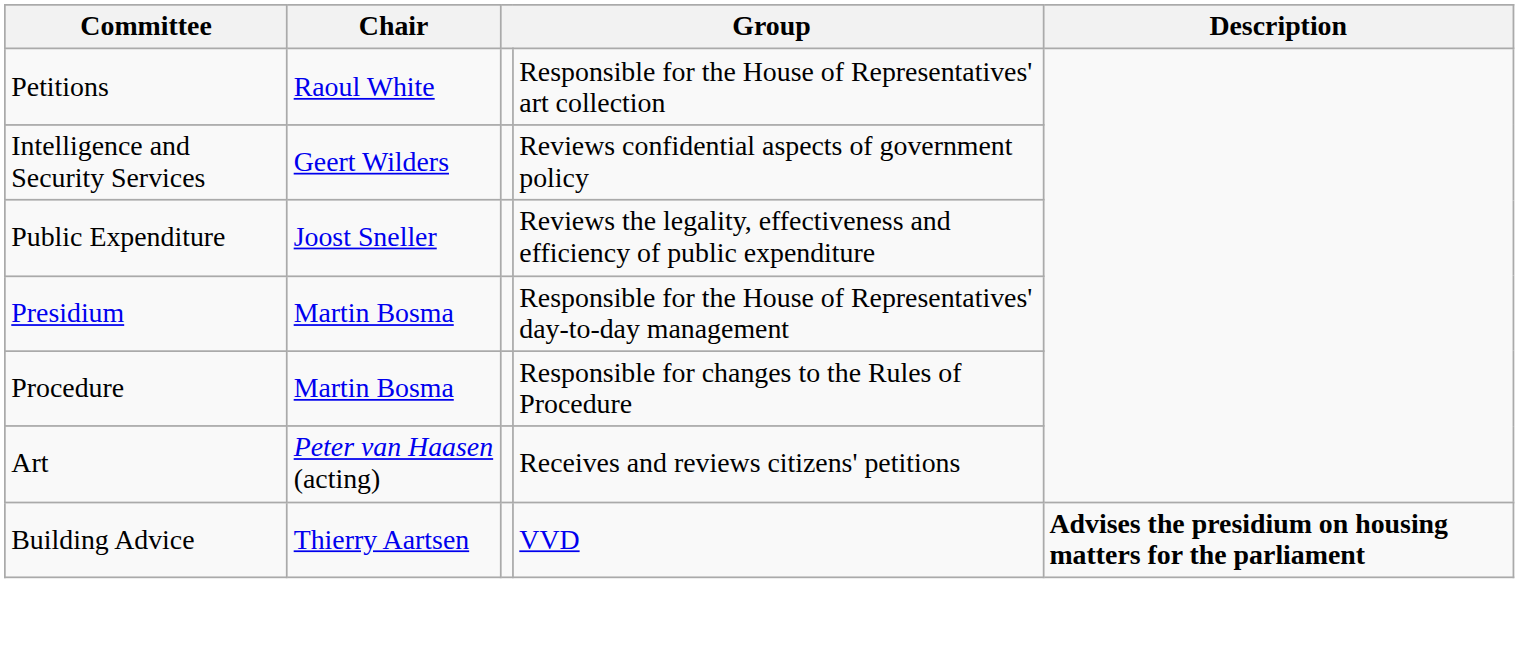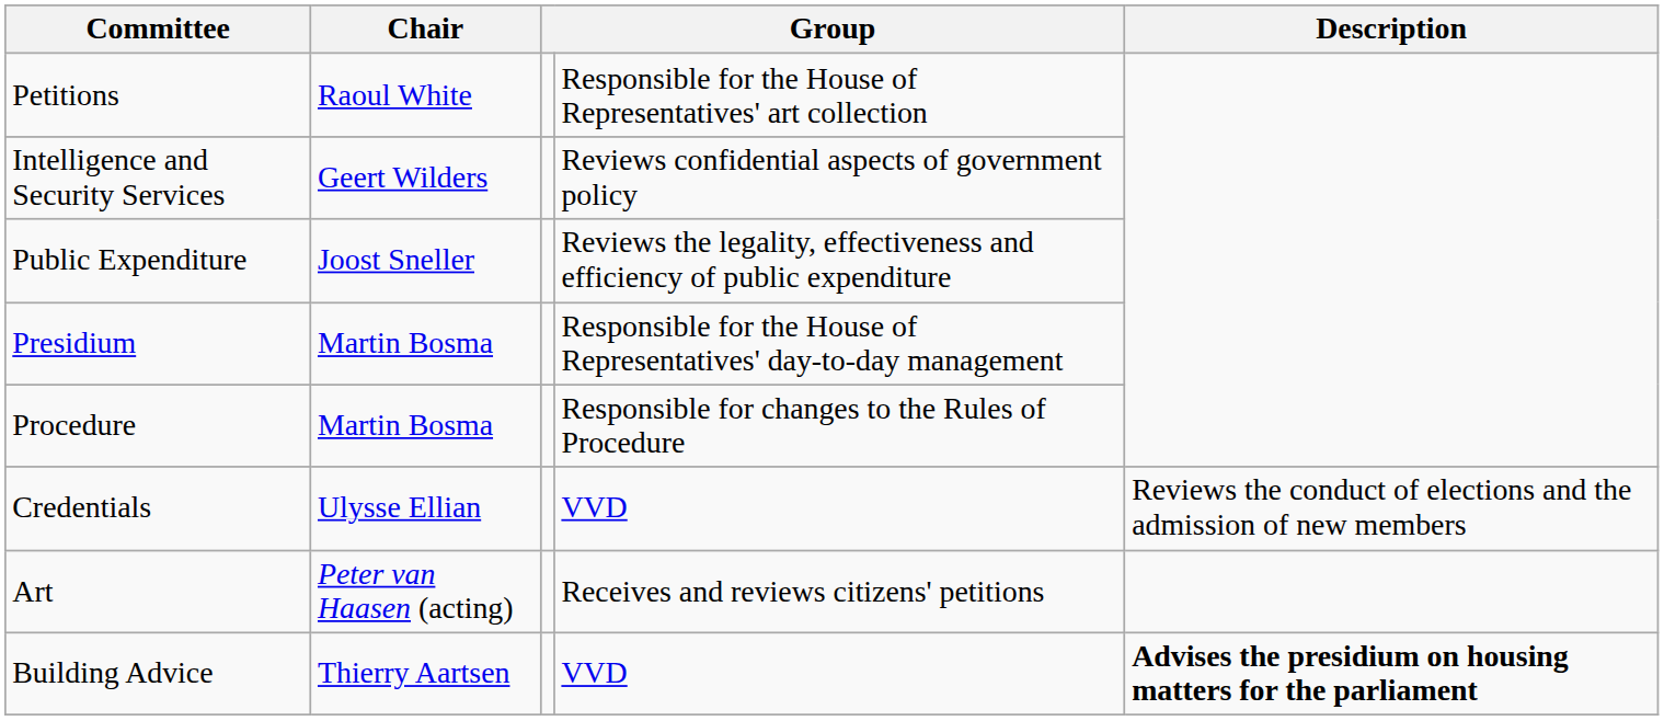+ row: Credentials | Ulysse Ellian | VVD | Reviews the conduct of elections and the admission of new members
